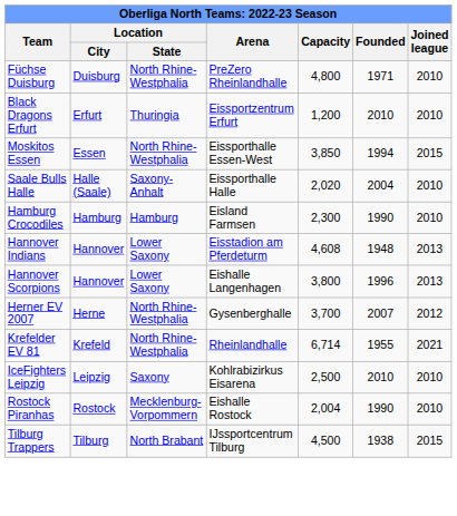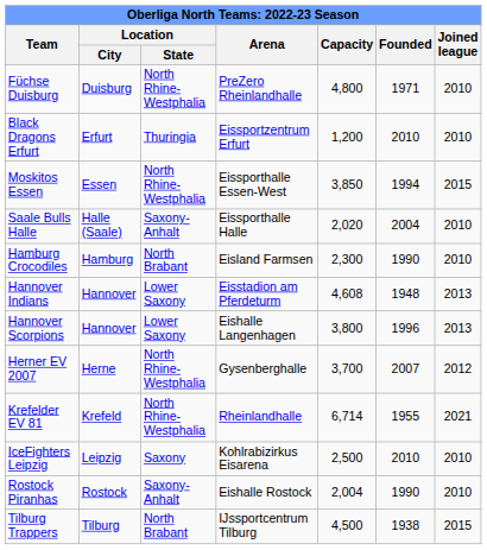Hamburg Crocodiles | Location / State: Hamburg -> North Brabant
Rostock Piranhas | Location / State: Mecklenburg-Vorpommern -> Saxony-Anhalt
